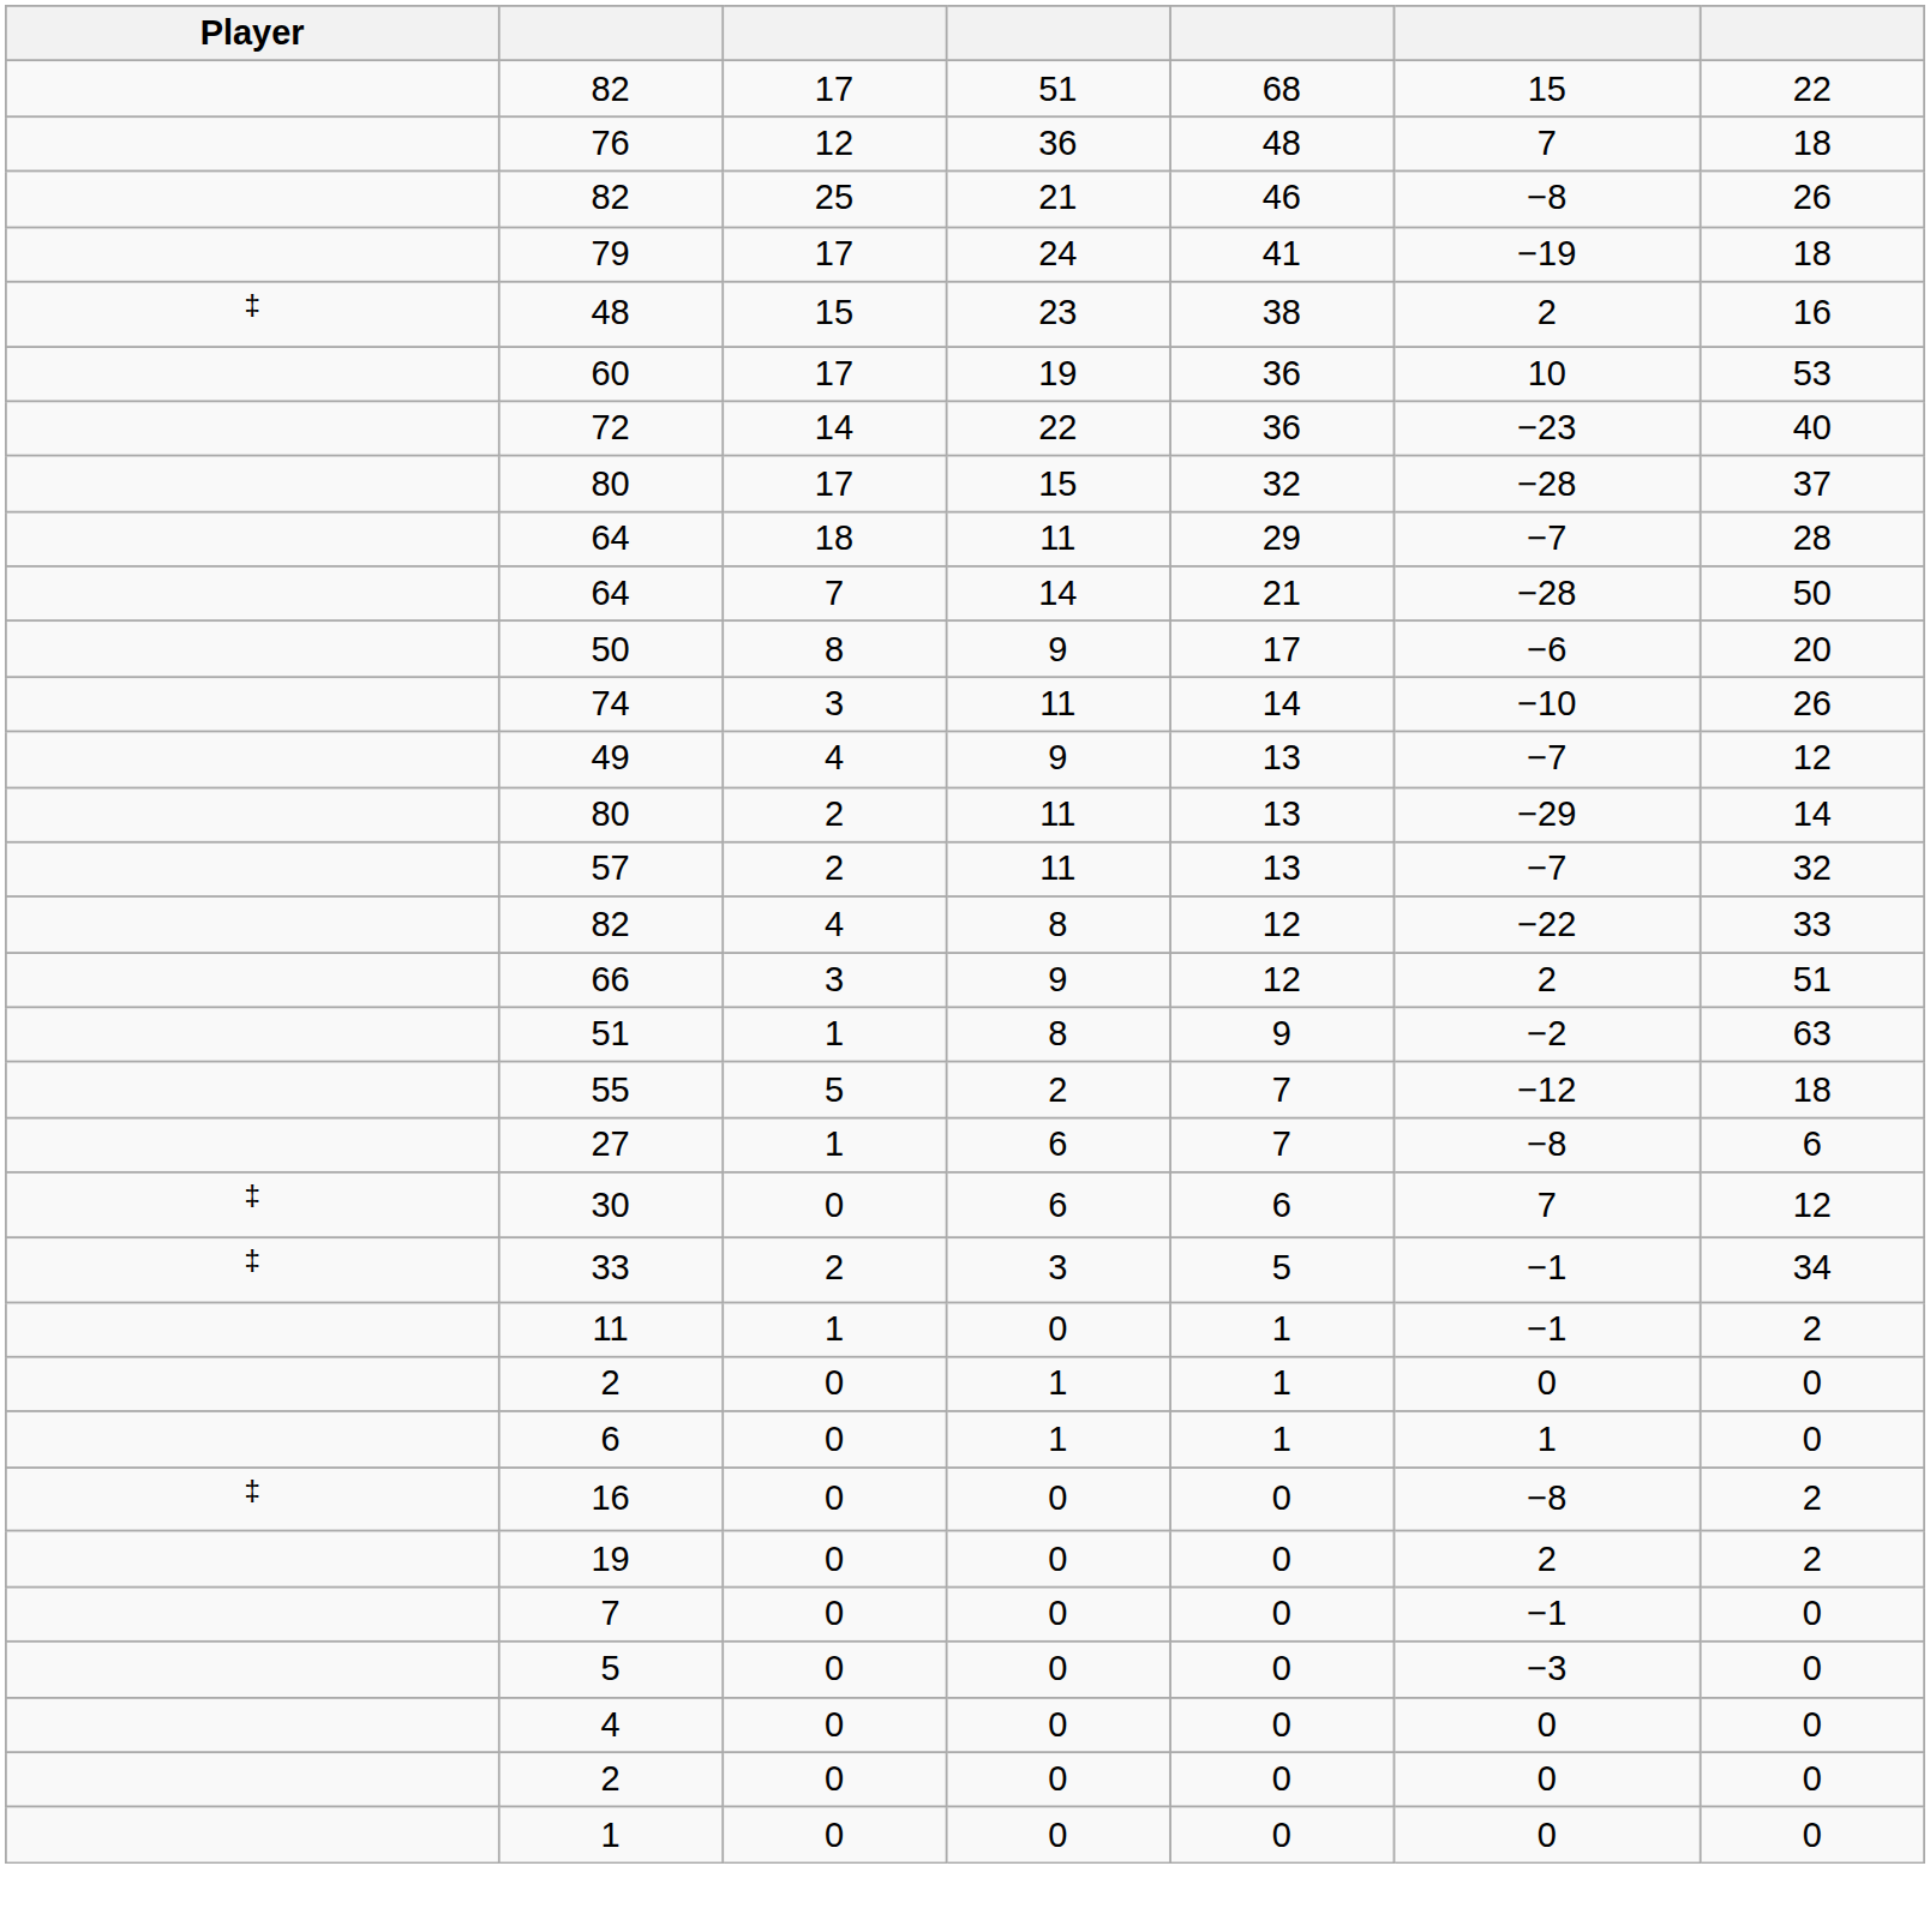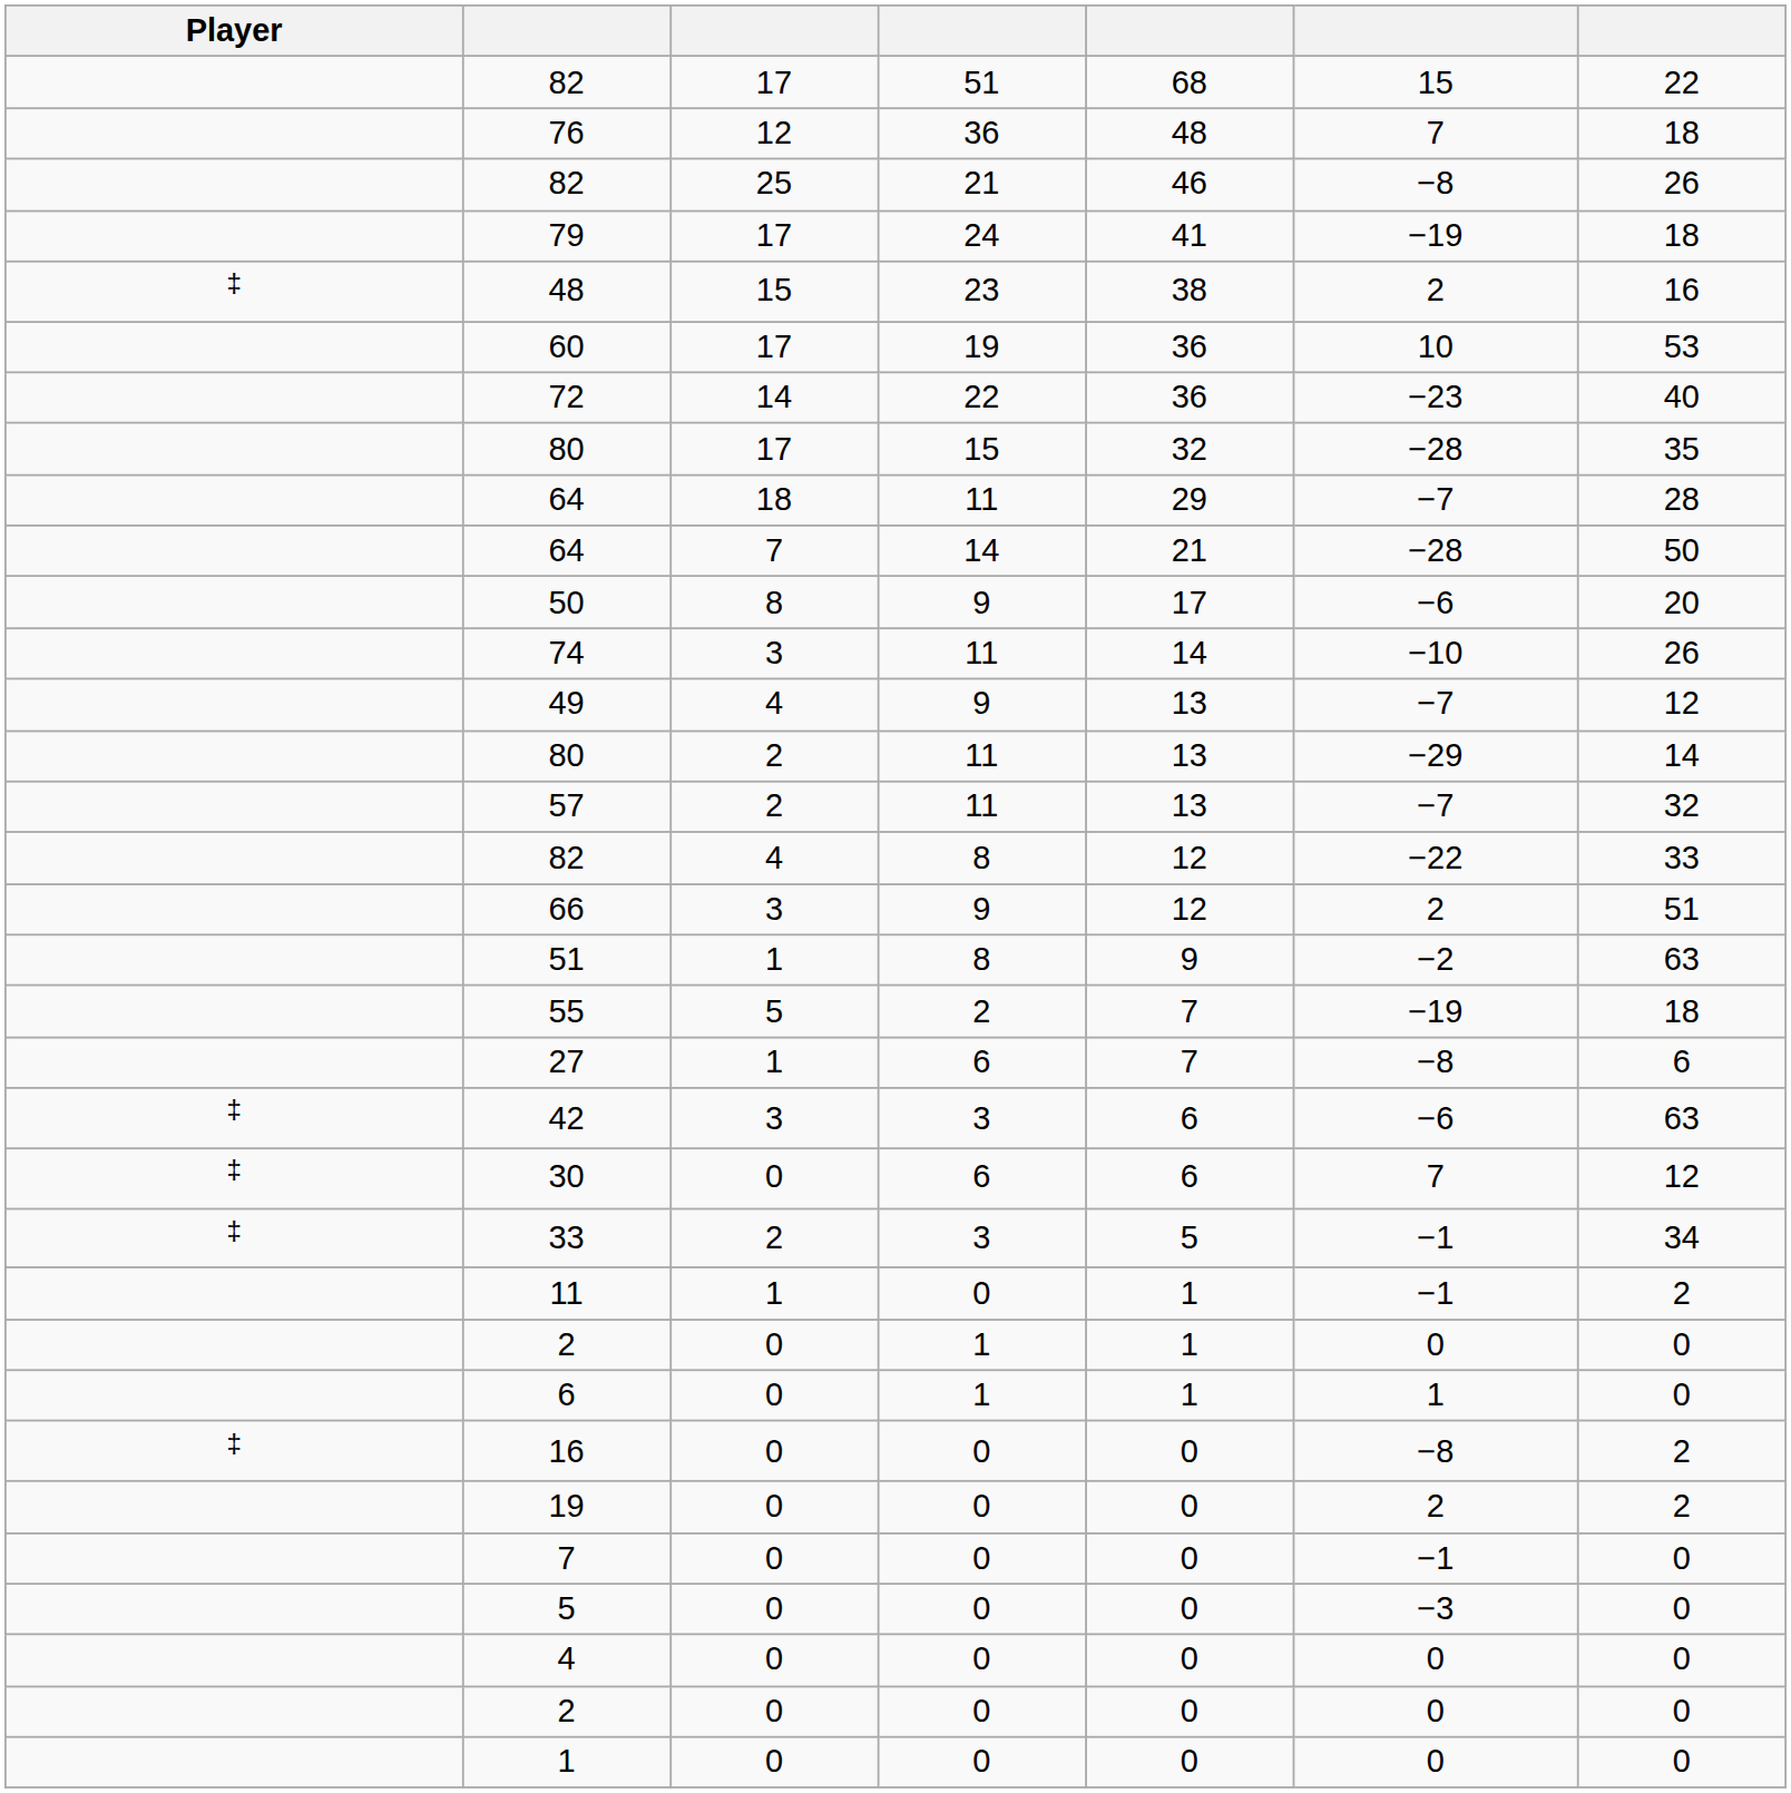80 / 15 | column 7: 37 -> 35
55 | column 6: −12 -> −19
+ row: ‡ | 42 | 3 | 3 | 6 | −6 | 63
